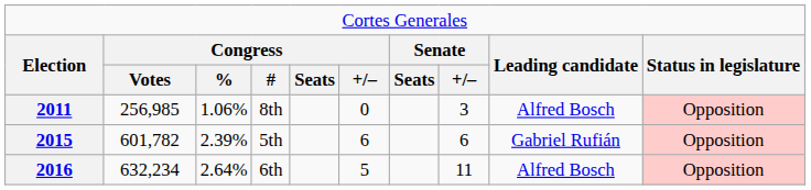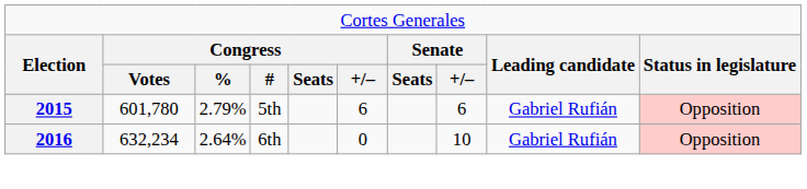- row: 2011 | 256,985 | 1.06% | 8th | 0 | 3 | Alfred Bosch | Opposition
2015 | column 2: 601,782 -> 601,780
2015 | column 3: 2.39% -> 2.79%
2016 | column 6: 5 -> 0
2016 | column 8: 11 -> 10
2016 | column 9: Alfred Bosch -> Gabriel Rufián
